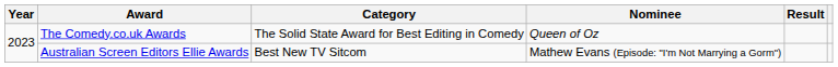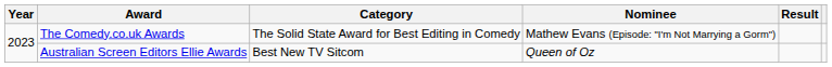The Comedy.co.uk Awards | Nominee: Queen of Oz -> Mathew Evans (Episode: "I'm Not Marrying a Gorm")
Australian Screen Editors Ellie Awards | Nominee: Mathew Evans (Episode: "I'm Not Marrying a Gorm") -> Queen of Oz
